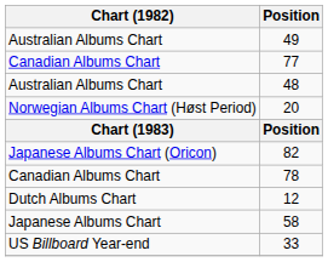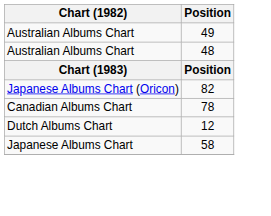- row: Canadian Albums Chart | 77
- row: Norwegian Albums Chart (Høst Period) | 20
- row: US Billboard Year-end | 33
